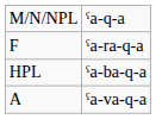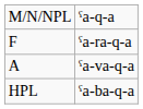rows swapped: ˤa-va-q-a <-> ˤa-ba-q-a
